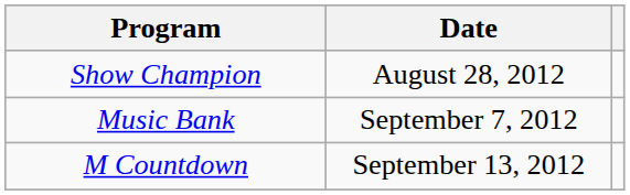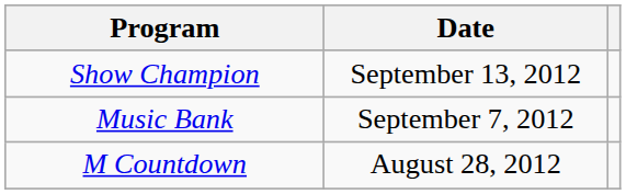Show Champion | Date: August 28, 2012 -> September 13, 2012
M Countdown | Date: September 13, 2012 -> August 28, 2012
